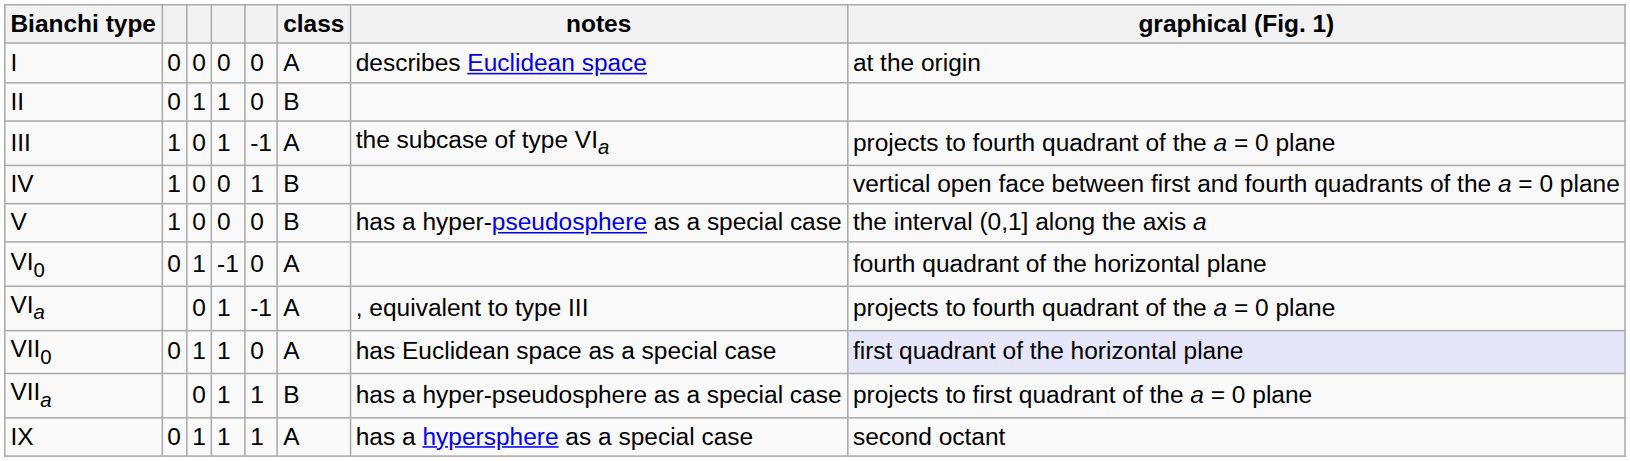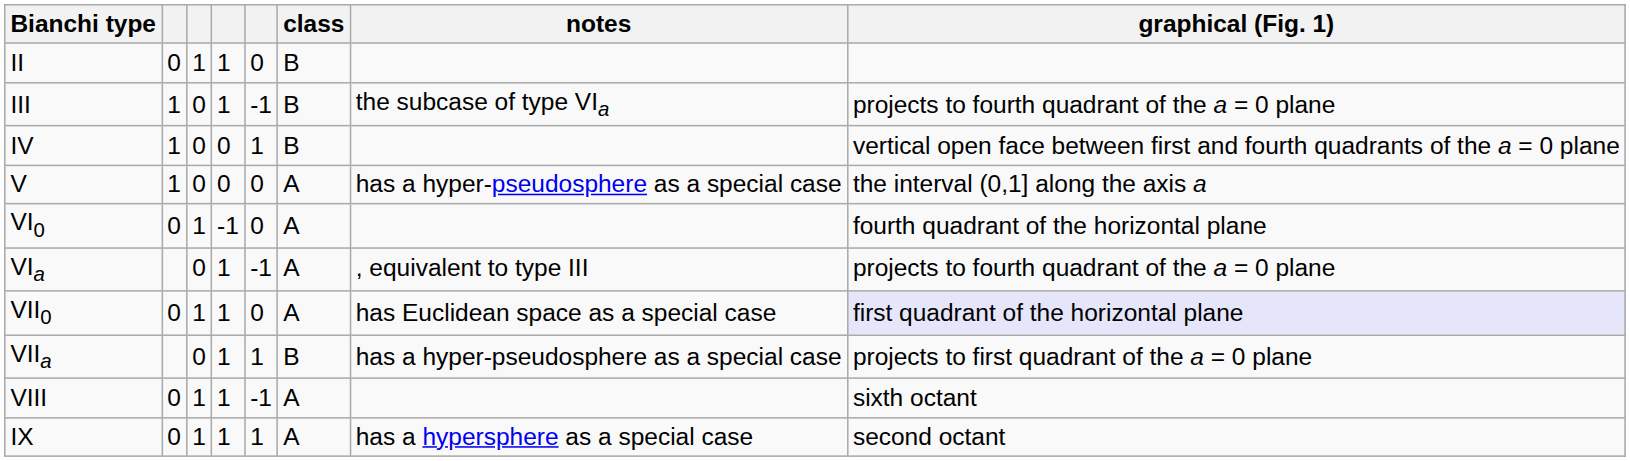- row: I | 0 | 0 | 0 | 0 | A | describes Euclidean space | at the origin
III | class: A -> B
V | class: B -> A
+ row: VIII | 0 | 1 | 1 | -1 | A | sixth octant
